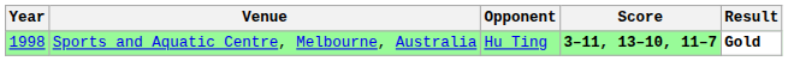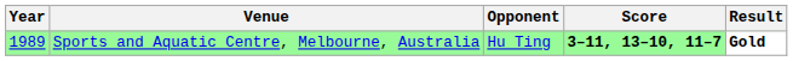Sports and Aquatic Centre, Melbourne, Australia | Year: 1998 -> 1989
